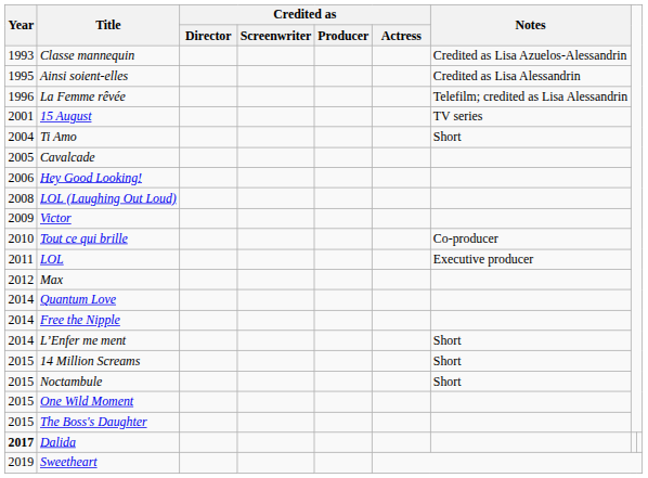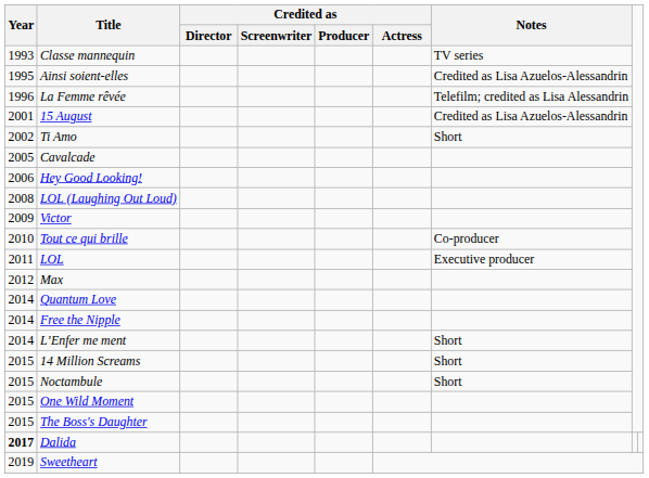Classe mannequin | Notes: Credited as Lisa Azuelos-Alessandrin -> TV series
Ainsi soient-elles | Notes: Credited as Lisa Alessandrin -> Credited as Lisa Azuelos-Alessandrin
15 August | Notes: TV series -> Credited as Lisa Azuelos-Alessandrin
Ti Amo | Year: 2004 -> 2002
